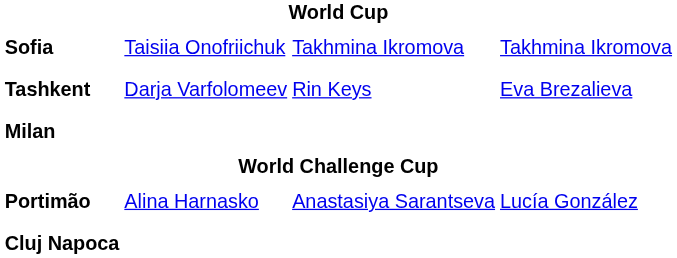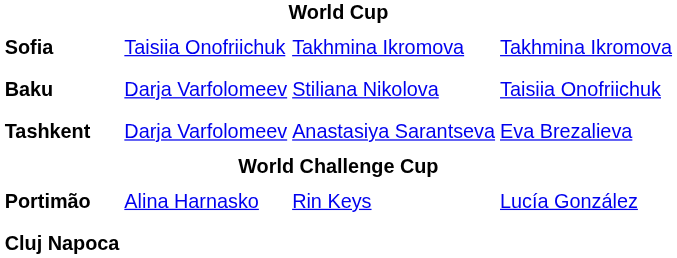+ row: Baku | Darja Varfolomeev | Stiliana Nikolova | Taisiia Onofriichuk
Tashkent | column 3: Rin Keys -> Anastasiya Sarantseva
- row: Milan
Portimão | column 3: Anastasiya Sarantseva -> Rin Keys
